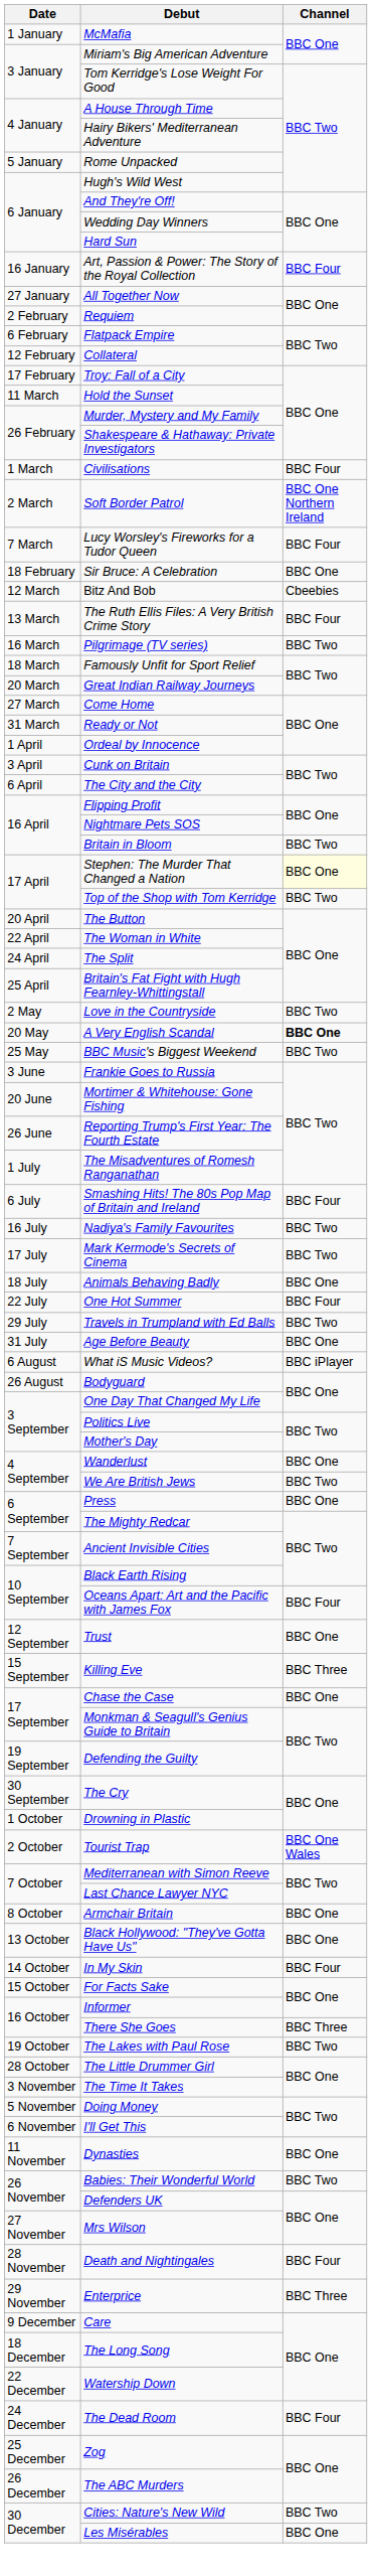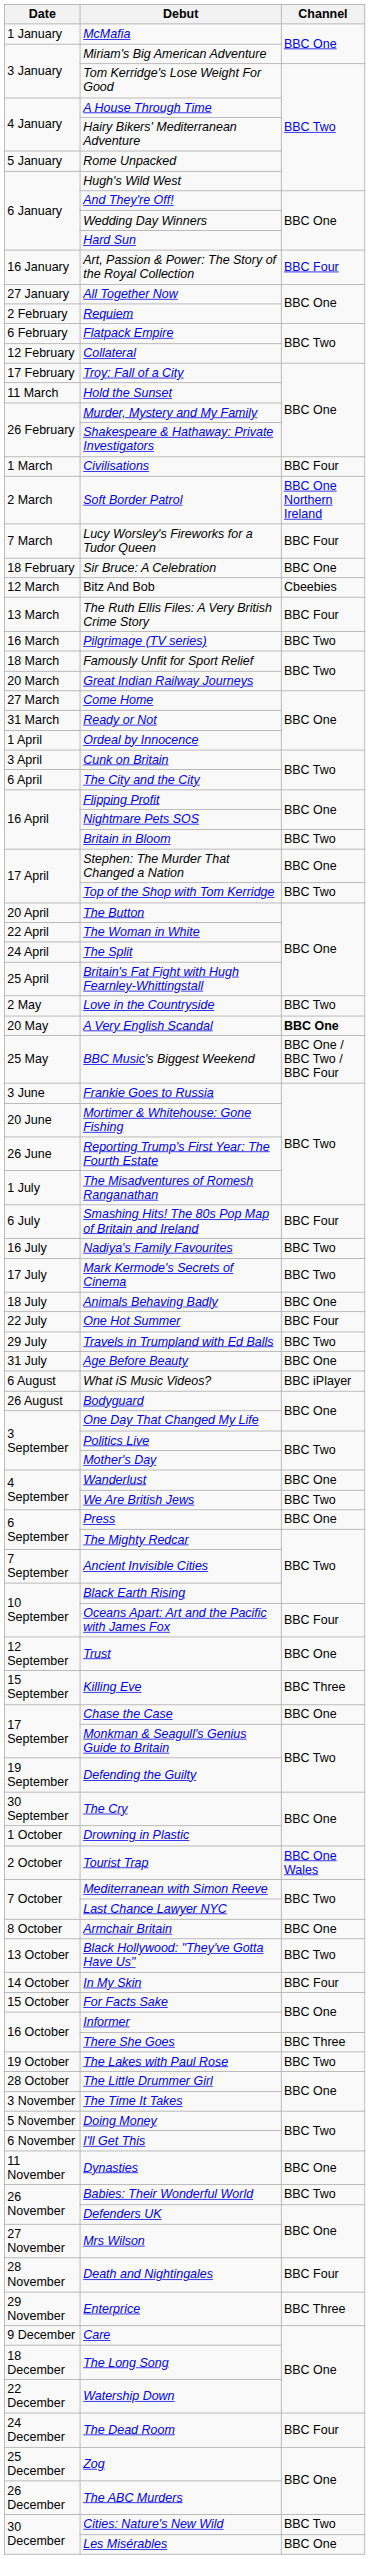Stephen: The Murder That Changed a Nation | Channel: lightyellow background -> no background
BBC Music's Biggest Weekend | Channel: BBC Two -> BBC One / BBC Two / BBC Four
Black Hollywood: "They've Gotta Have Us" | Channel: BBC One -> BBC Two
